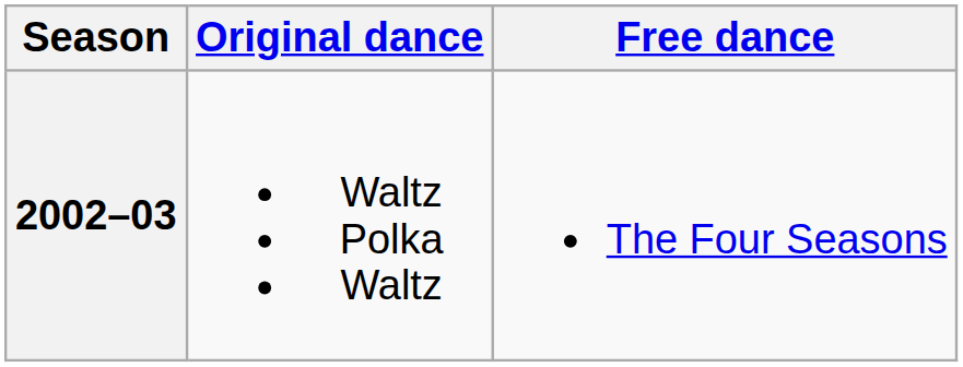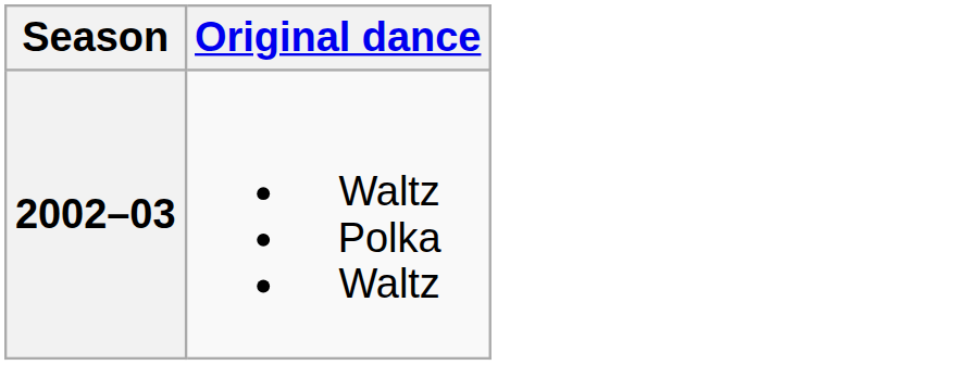- column: Free dance | The Four Seasons
